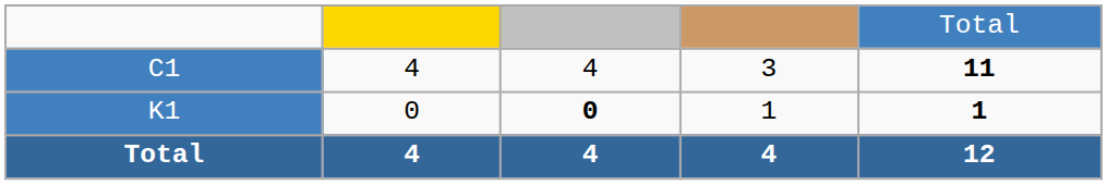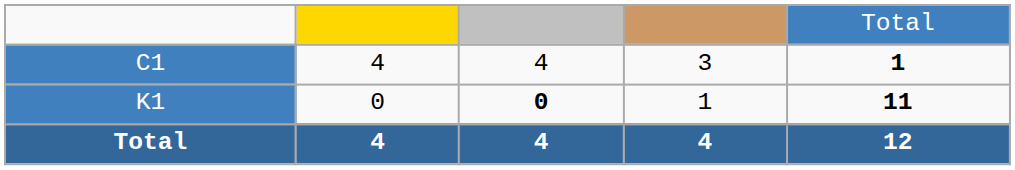C1 | column 5: 11 -> 1
K1 | column 5: 1 -> 11
